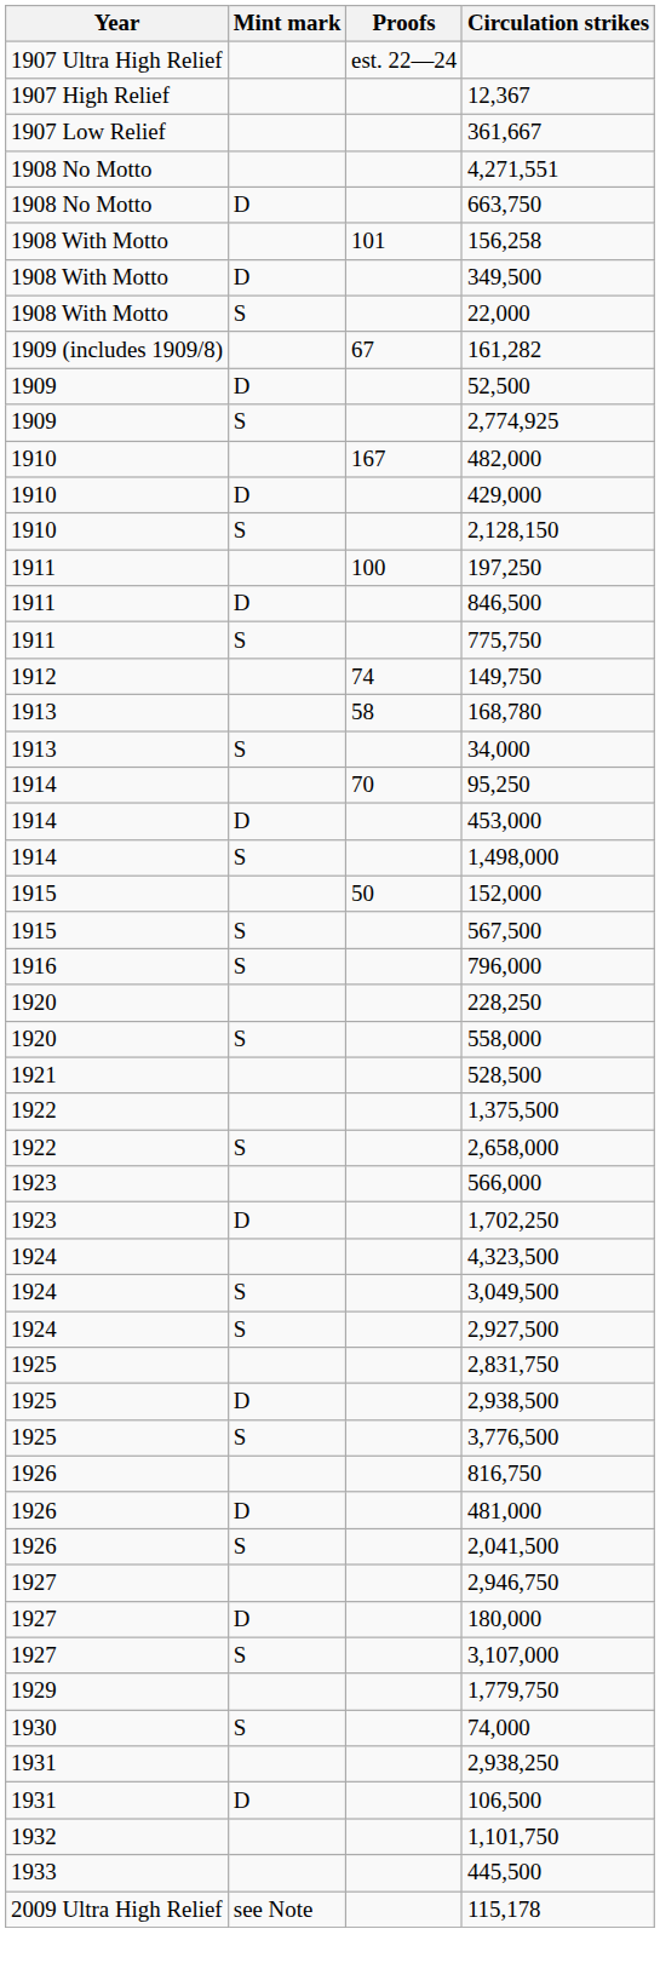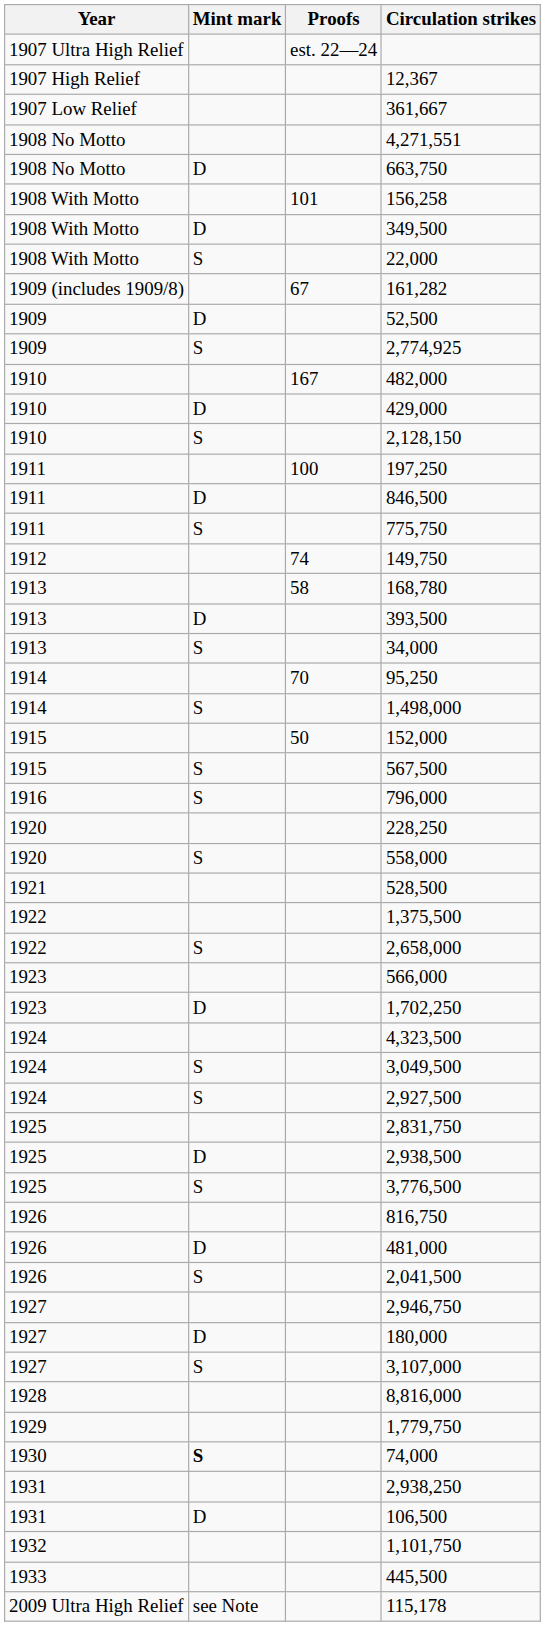+ row: 1913 | D | 393,500
- row: 1914 | D | 453,000
+ row: 1928 | 8,816,000
74,000 | Mint mark: normal -> bold
